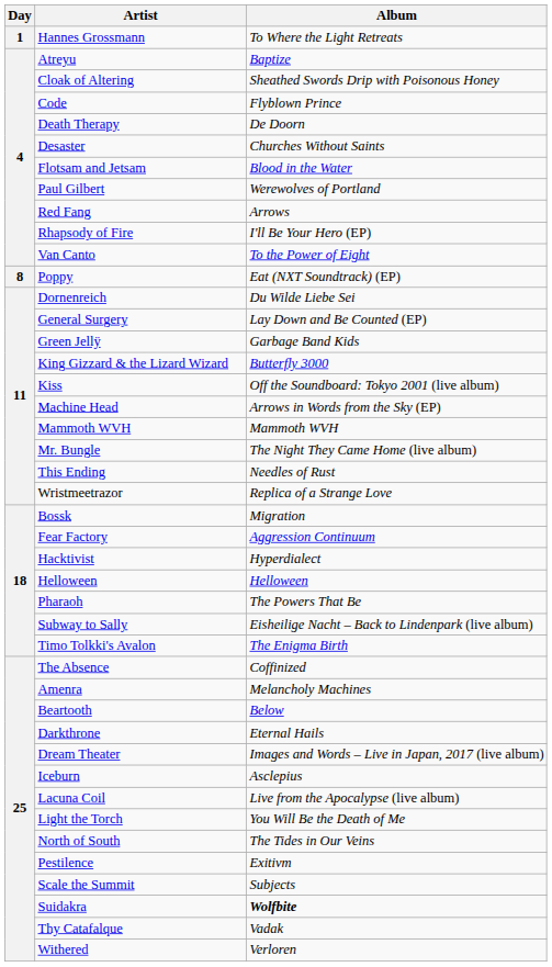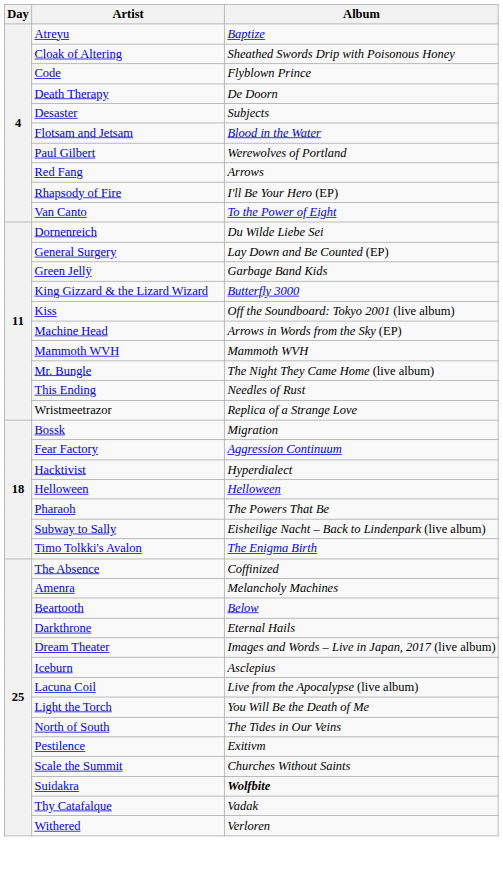- row: 1 | Hannes Grossmann | To Where the Light Retreats
Desaster | Album: Churches Without Saints -> Subjects
- row: 8 | Poppy | Eat (NXT Soundtrack) (EP)
Scale the Summit | Album: Subjects -> Churches Without Saints
